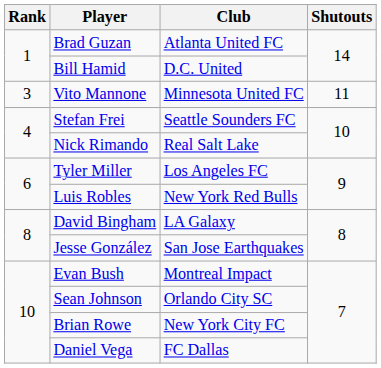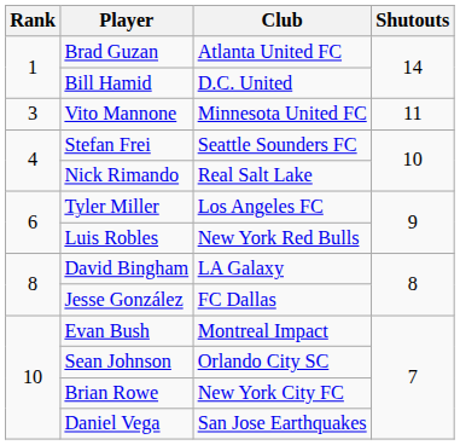Jesse González | Club: San Jose Earthquakes -> FC Dallas
Daniel Vega | Club: FC Dallas -> San Jose Earthquakes
